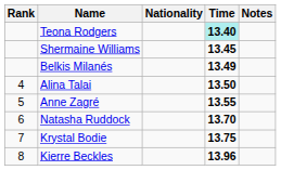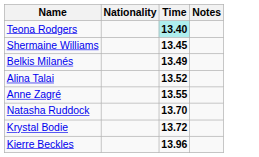- column: Rank | 4 | 5 | 6 | 7 | 8
Alina Talai | Time: 13.50 -> 13.52
Krystal Bodie | Time: 13.75 -> 13.72
